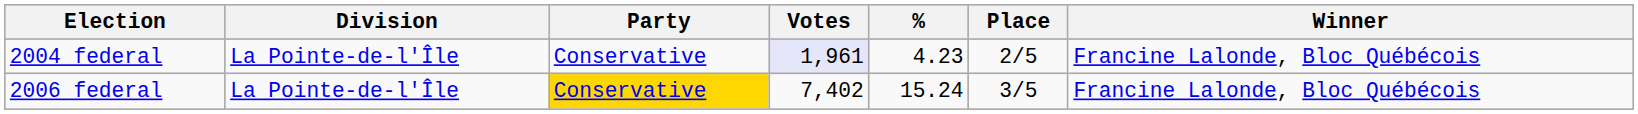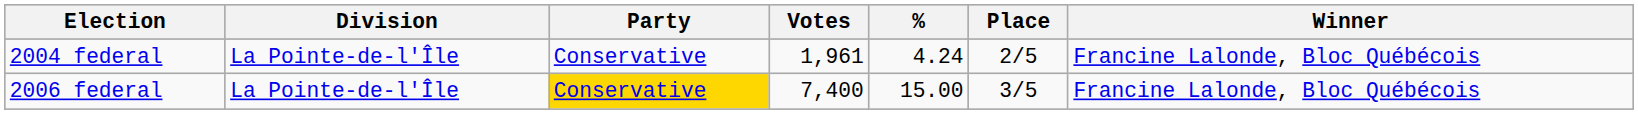2004 federal | Votes: lavender background -> no background
2004 federal | %: 4.23 -> 4.24
2006 federal | Votes: 7,402 -> 7,400
2006 federal | %: 15.24 -> 15.00
